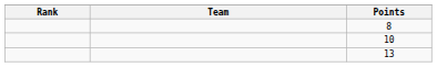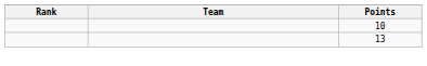- row: 8
